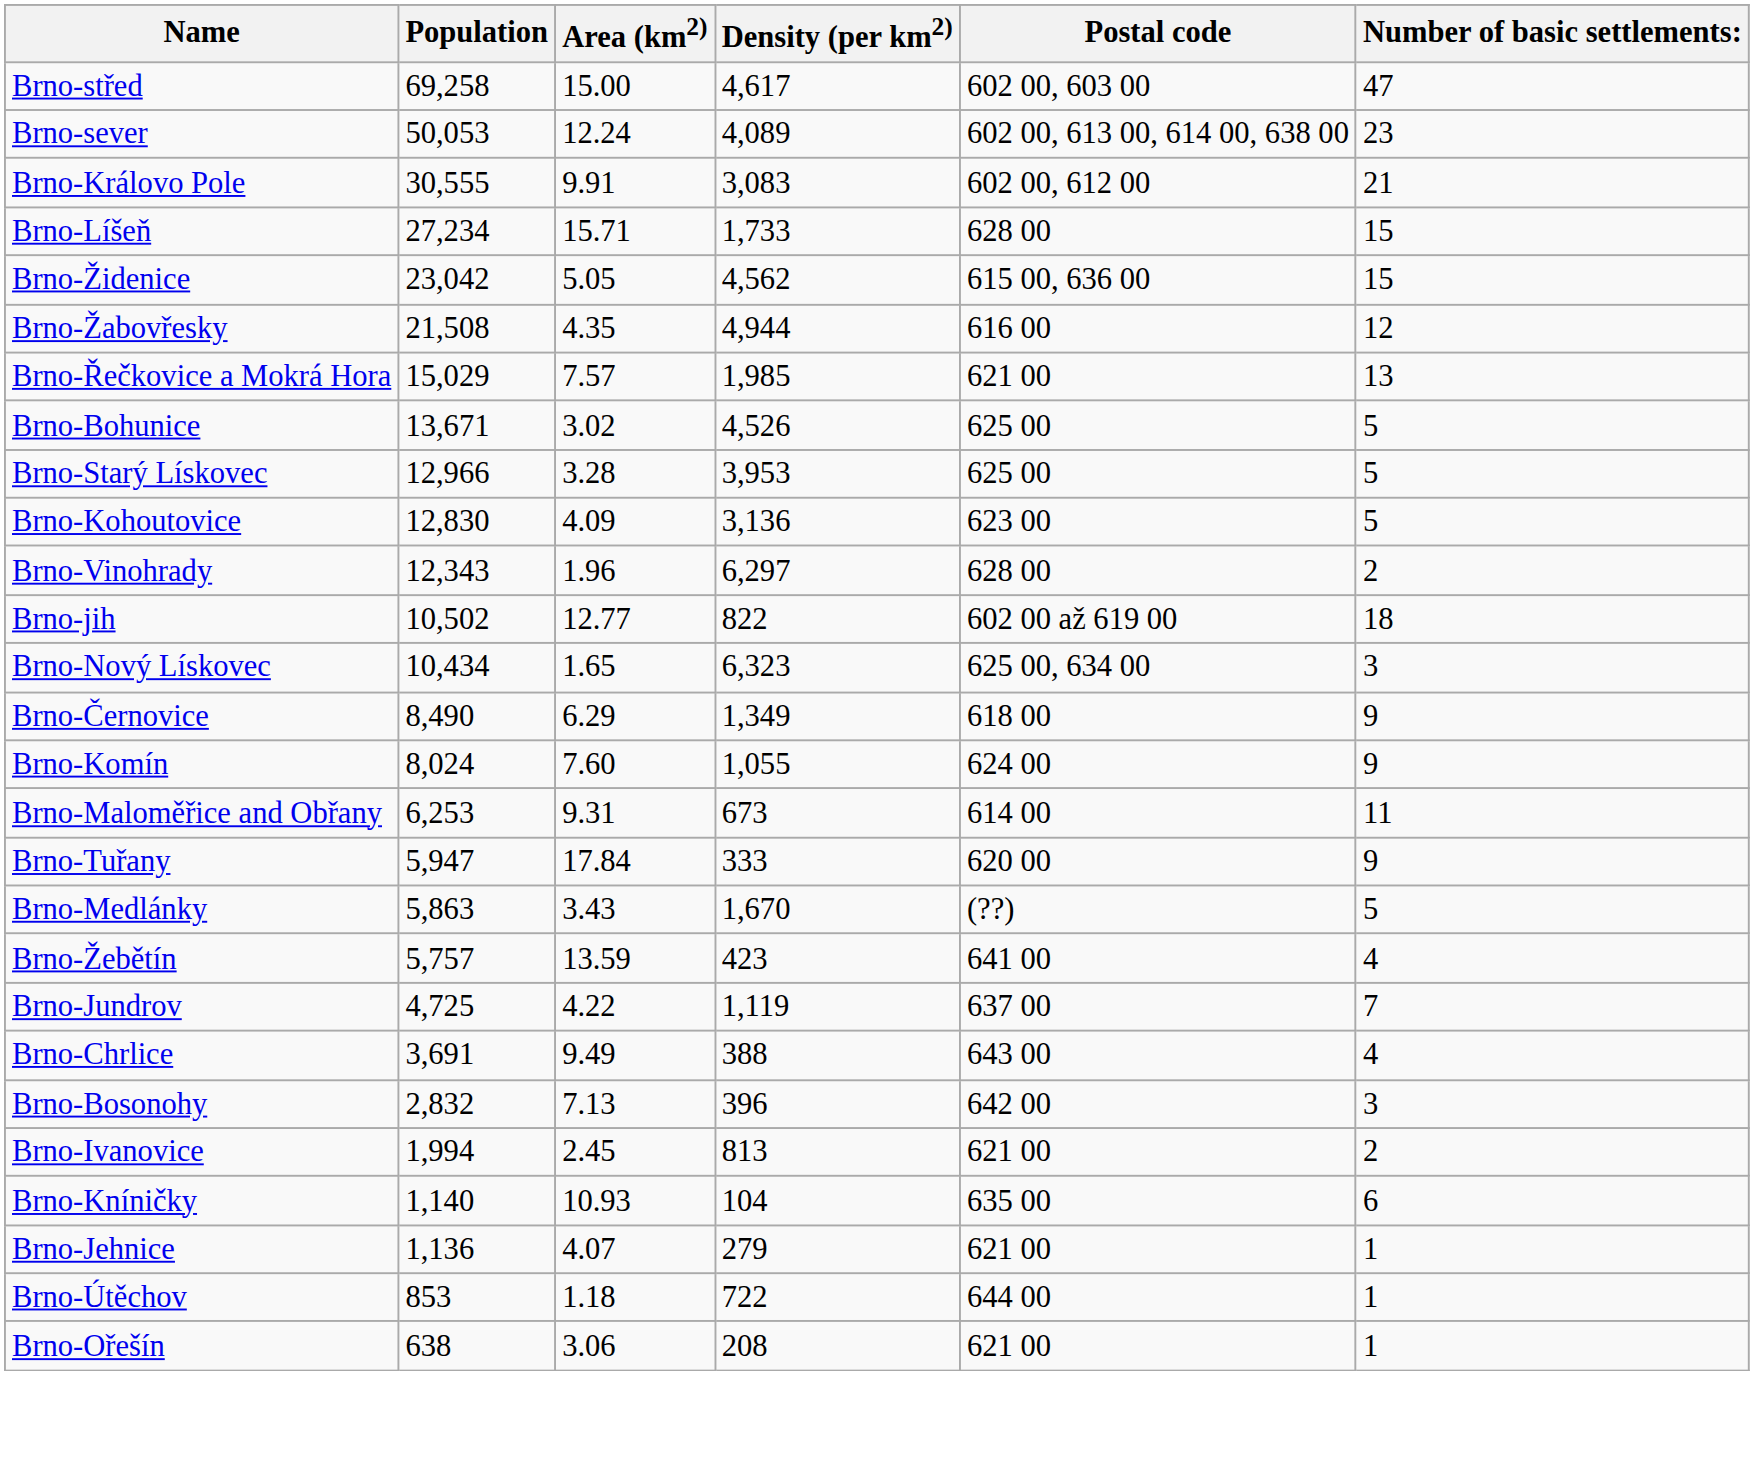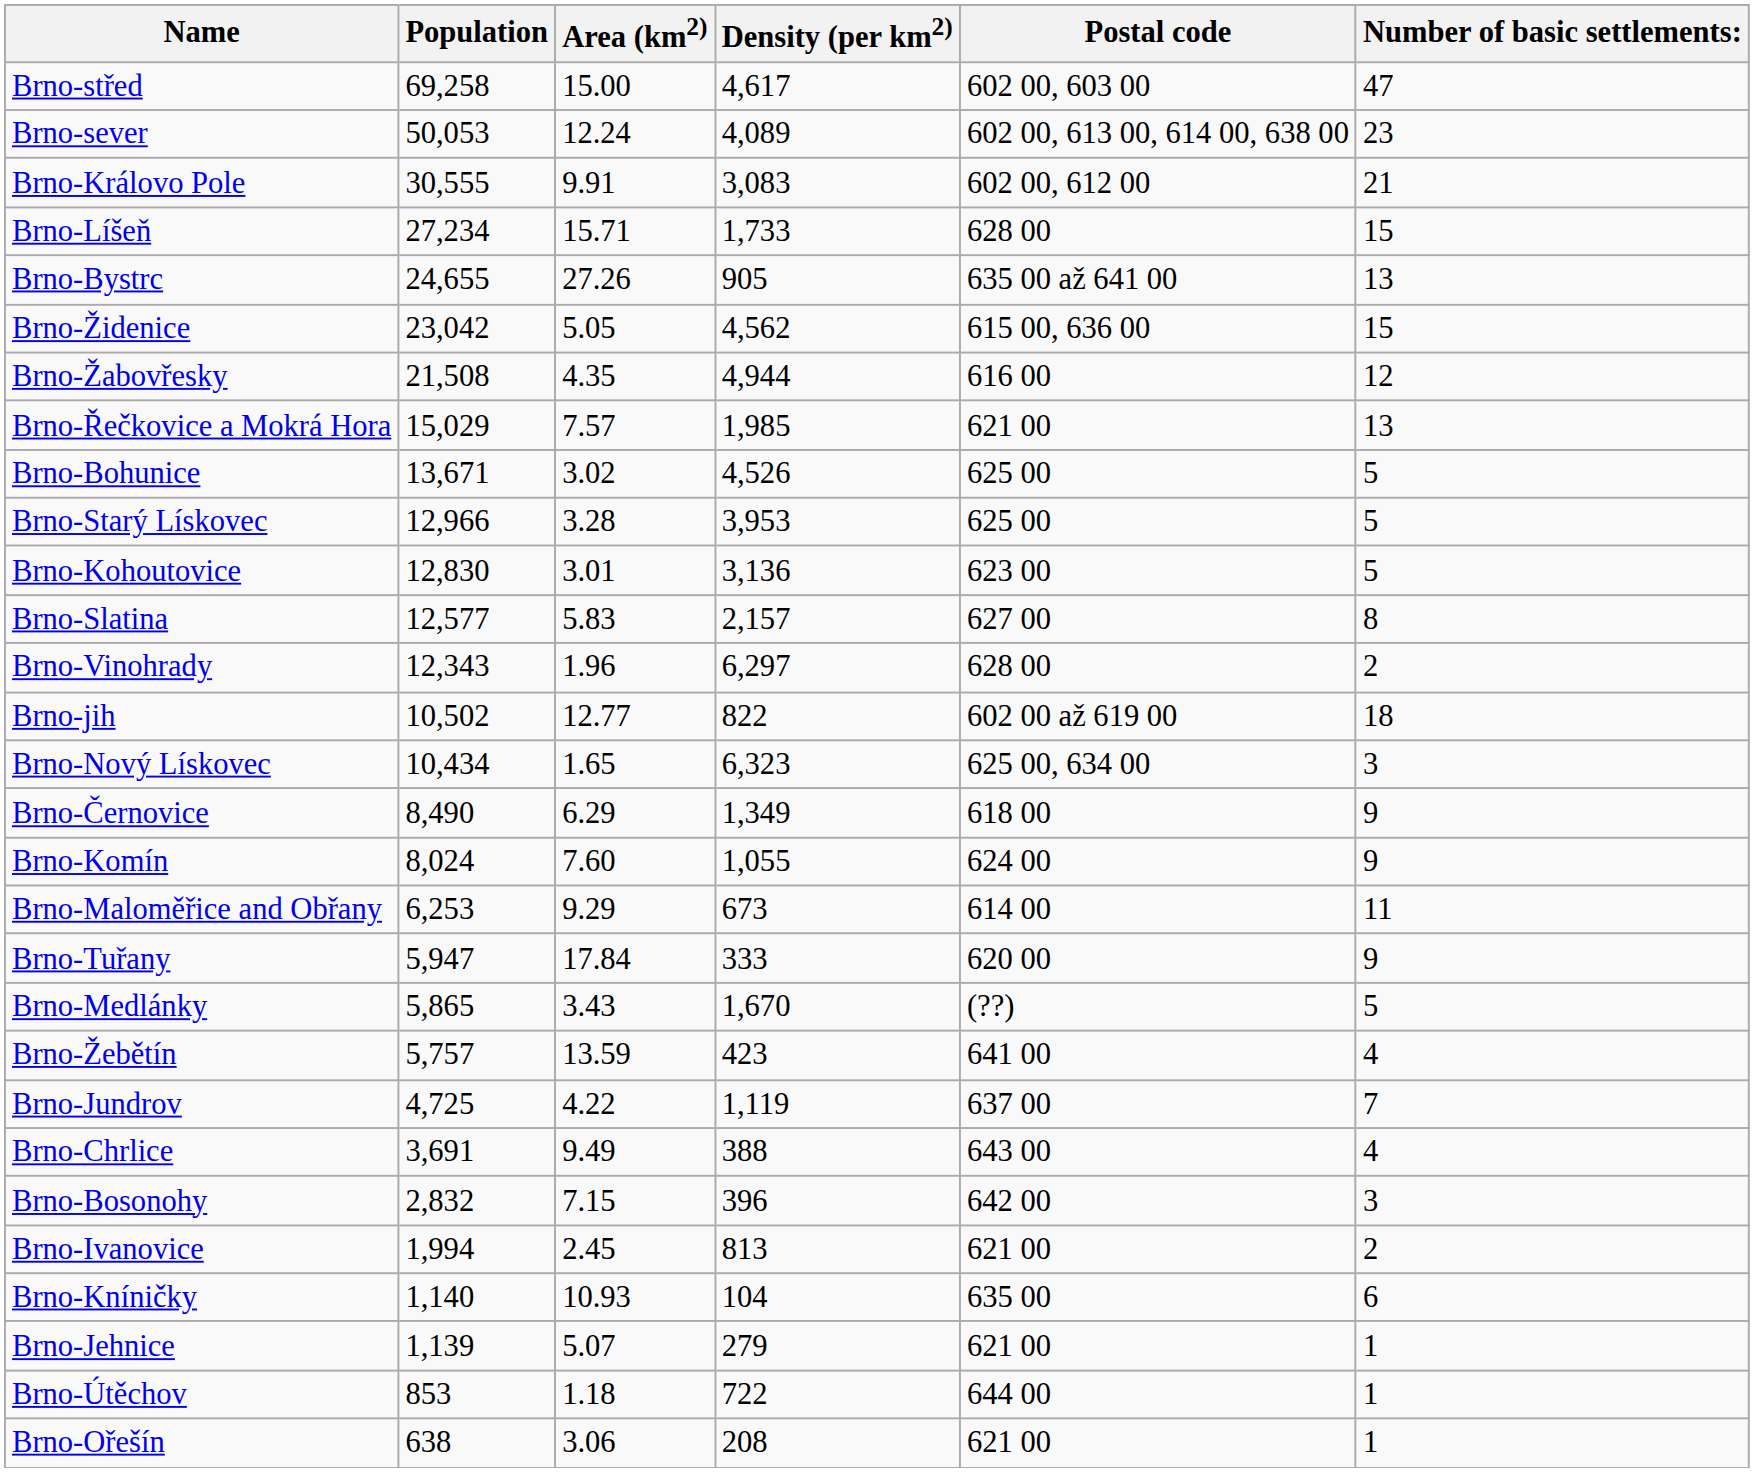+ row: Brno-Bystrc | 24,655 | 27.26 | 905 | 635 00 až 641 00 | 13
Brno-Kohoutovice | Area (km2): 4.09 -> 3.01
+ row: Brno-Slatina | 12,577 | 5.83 | 2,157 | 627 00 | 8
Brno-Maloměřice and Obřany | Area (km2): 9.31 -> 9.29
Brno-Medlánky | Population: 5,863 -> 5,865
Brno-Bosonohy | Area (km2): 7.13 -> 7.15
Brno-Jehnice | Population: 1,136 -> 1,139
Brno-Jehnice | Area (km2): 4.07 -> 5.07
